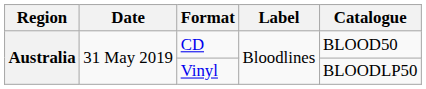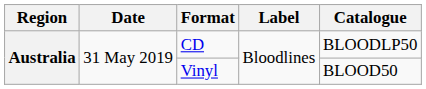CD | Catalogue: BLOOD50 -> BLOODLP50
Vinyl | Catalogue: BLOODLP50 -> BLOOD50
